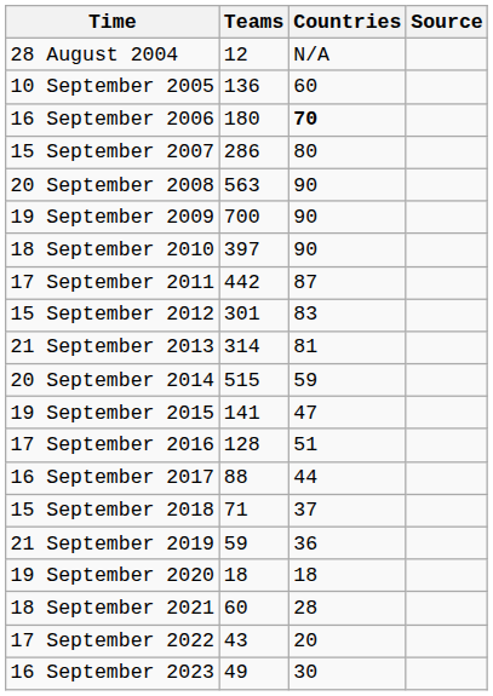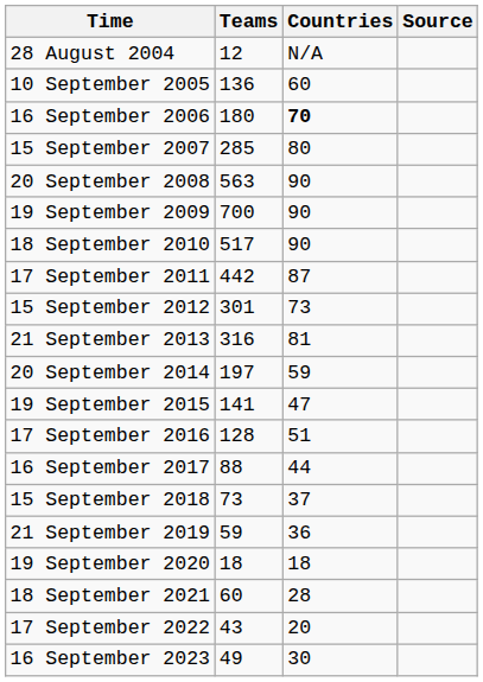15 September 2007 | Teams: 286 -> 285
18 September 2010 | Teams: 397 -> 517
15 September 2012 | Countries: 83 -> 73
21 September 2013 | Teams: 314 -> 316
20 September 2014 | Teams: 515 -> 197
15 September 2018 | Teams: 71 -> 73
